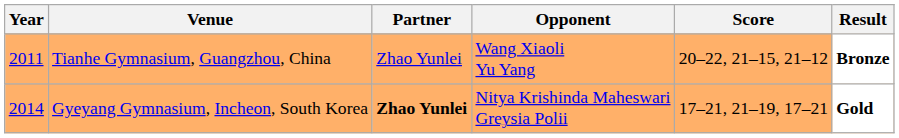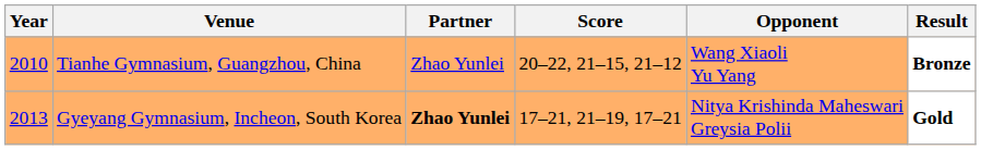columns swapped: Opponent <-> Score
Tianhe Gymnasium, Guangzhou, China | Year: 2011 -> 2010
Gyeyang Gymnasium, Incheon, South Korea | Year: 2014 -> 2013
